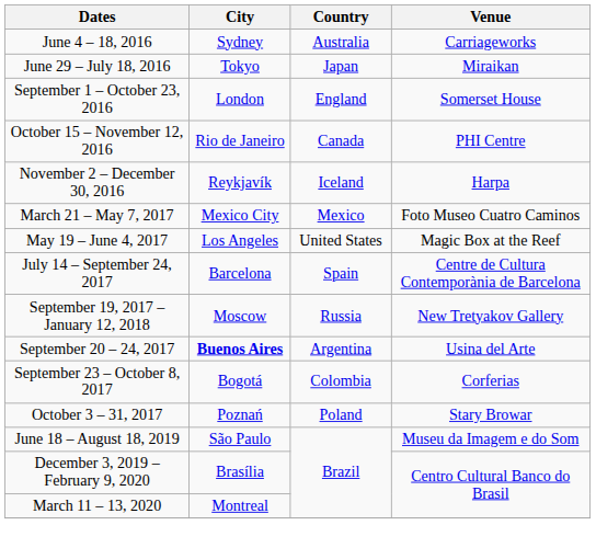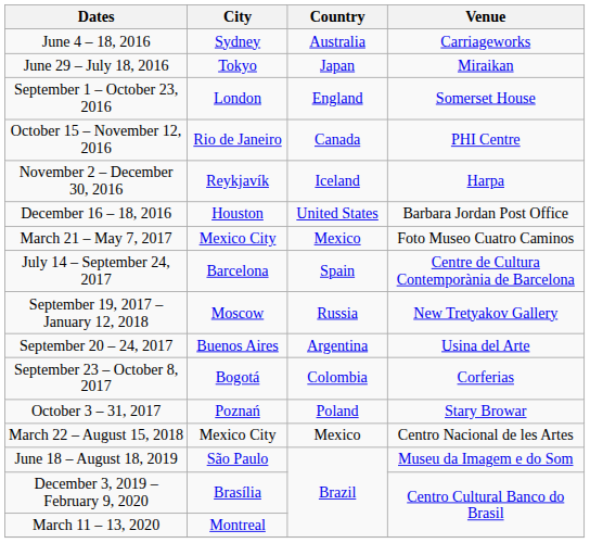+ row: December 16 – 18, 2016 | Houston | United States | Barbara Jordan Post Office
- row: May 19 – June 4, 2017 | Los Angeles | United States | Magic Box at the Reef
September 20 – 24, 2017 | City: bold -> normal
+ row: March 22 – August 15, 2018 | Mexico City | Mexico | Centro Nacional de les Artes
